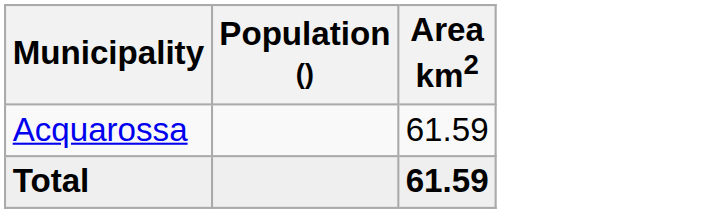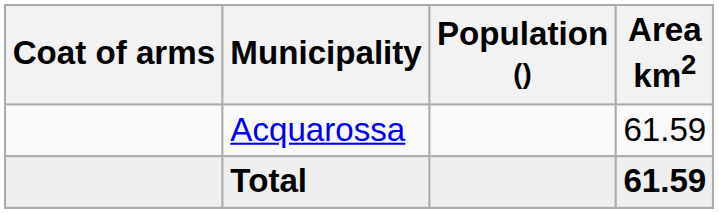+ column: Coat of arms
